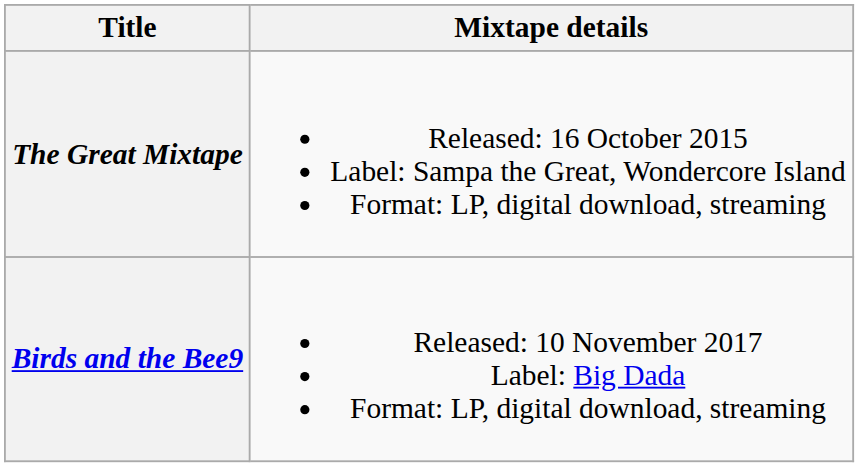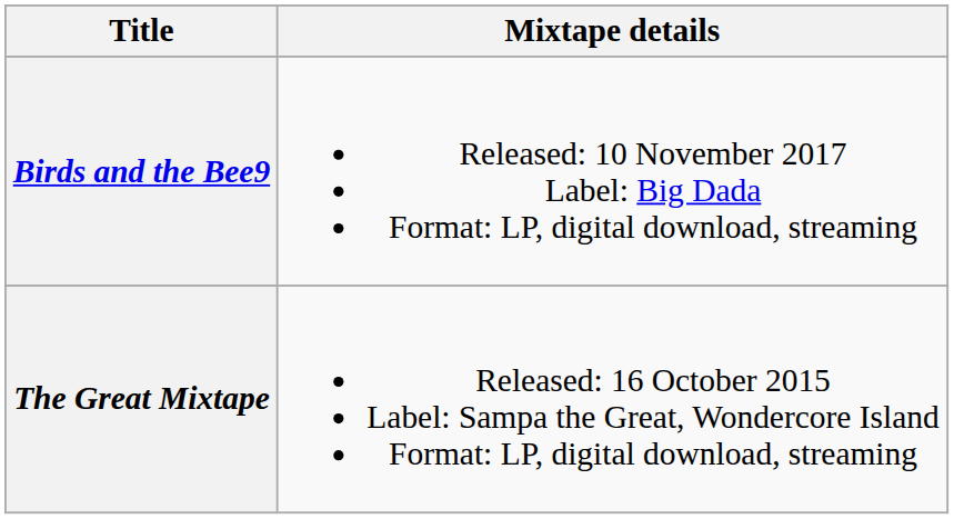rows swapped: The Great Mixtape <-> Birds and the Bee9
